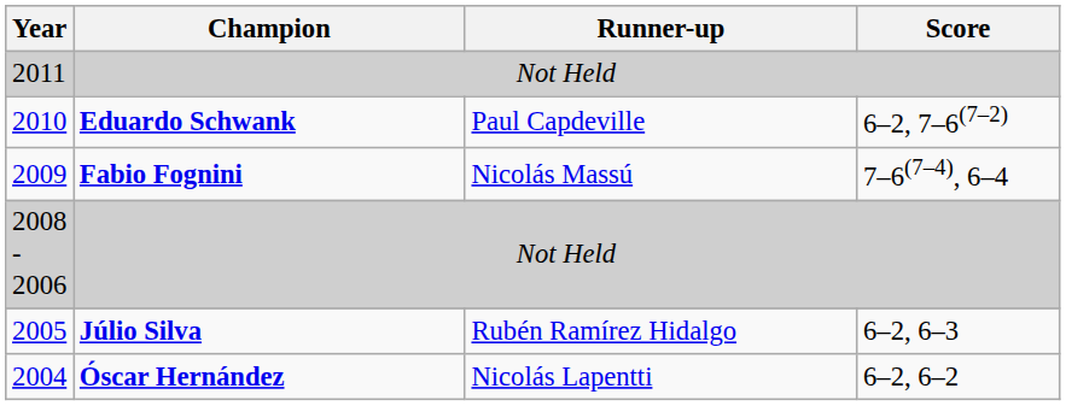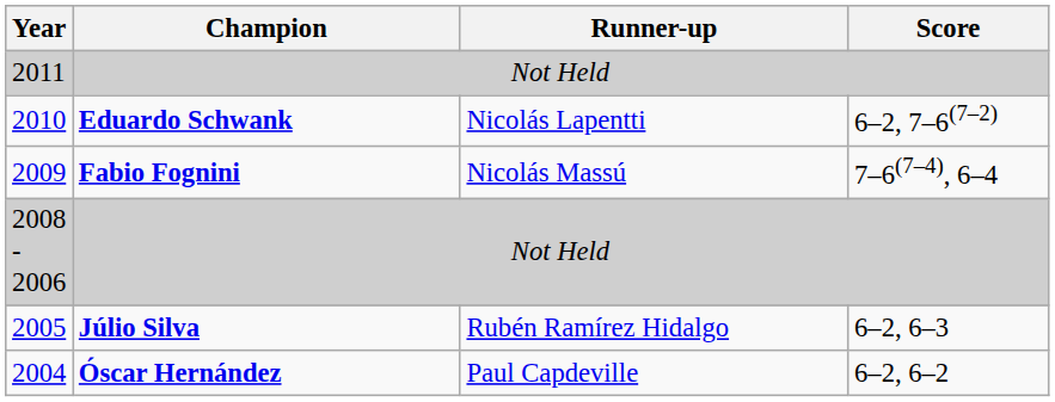2010 | Runner-up: Paul Capdeville -> Nicolás Lapentti
2004 | Runner-up: Nicolás Lapentti -> Paul Capdeville
